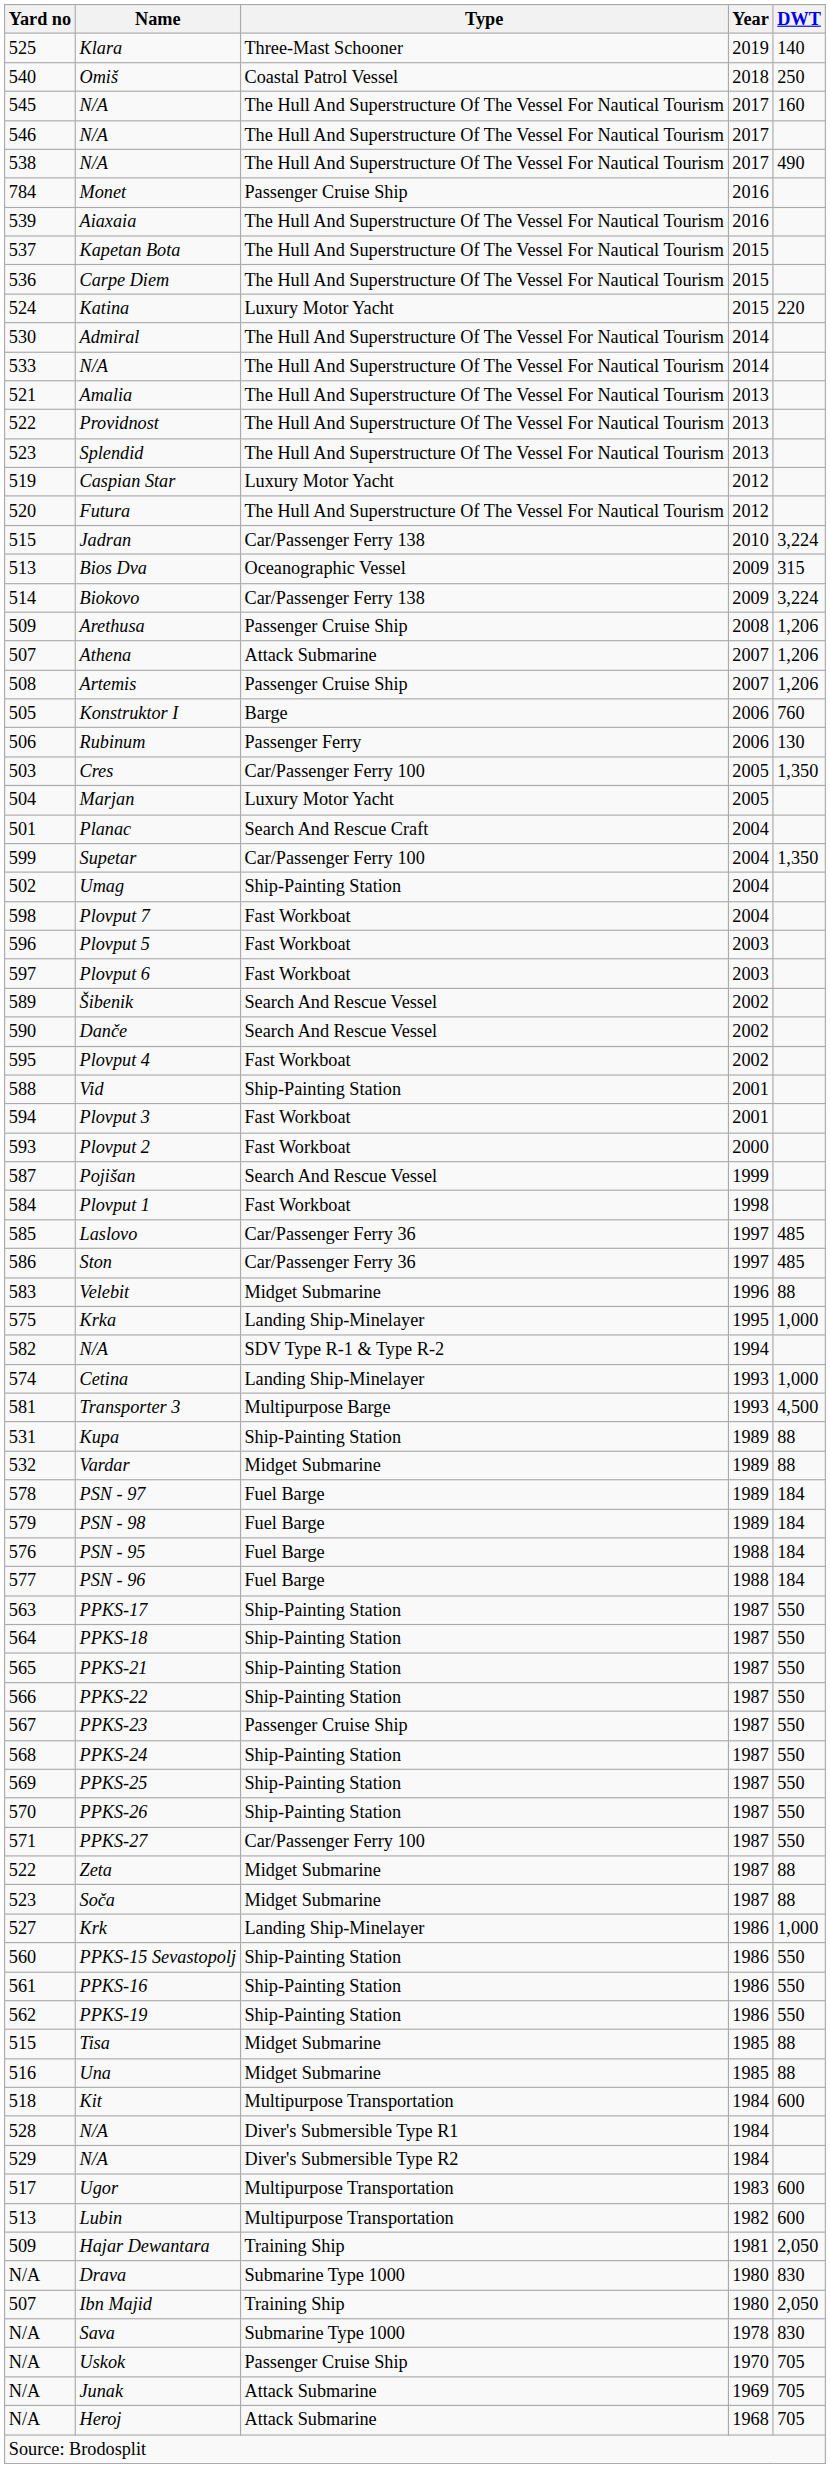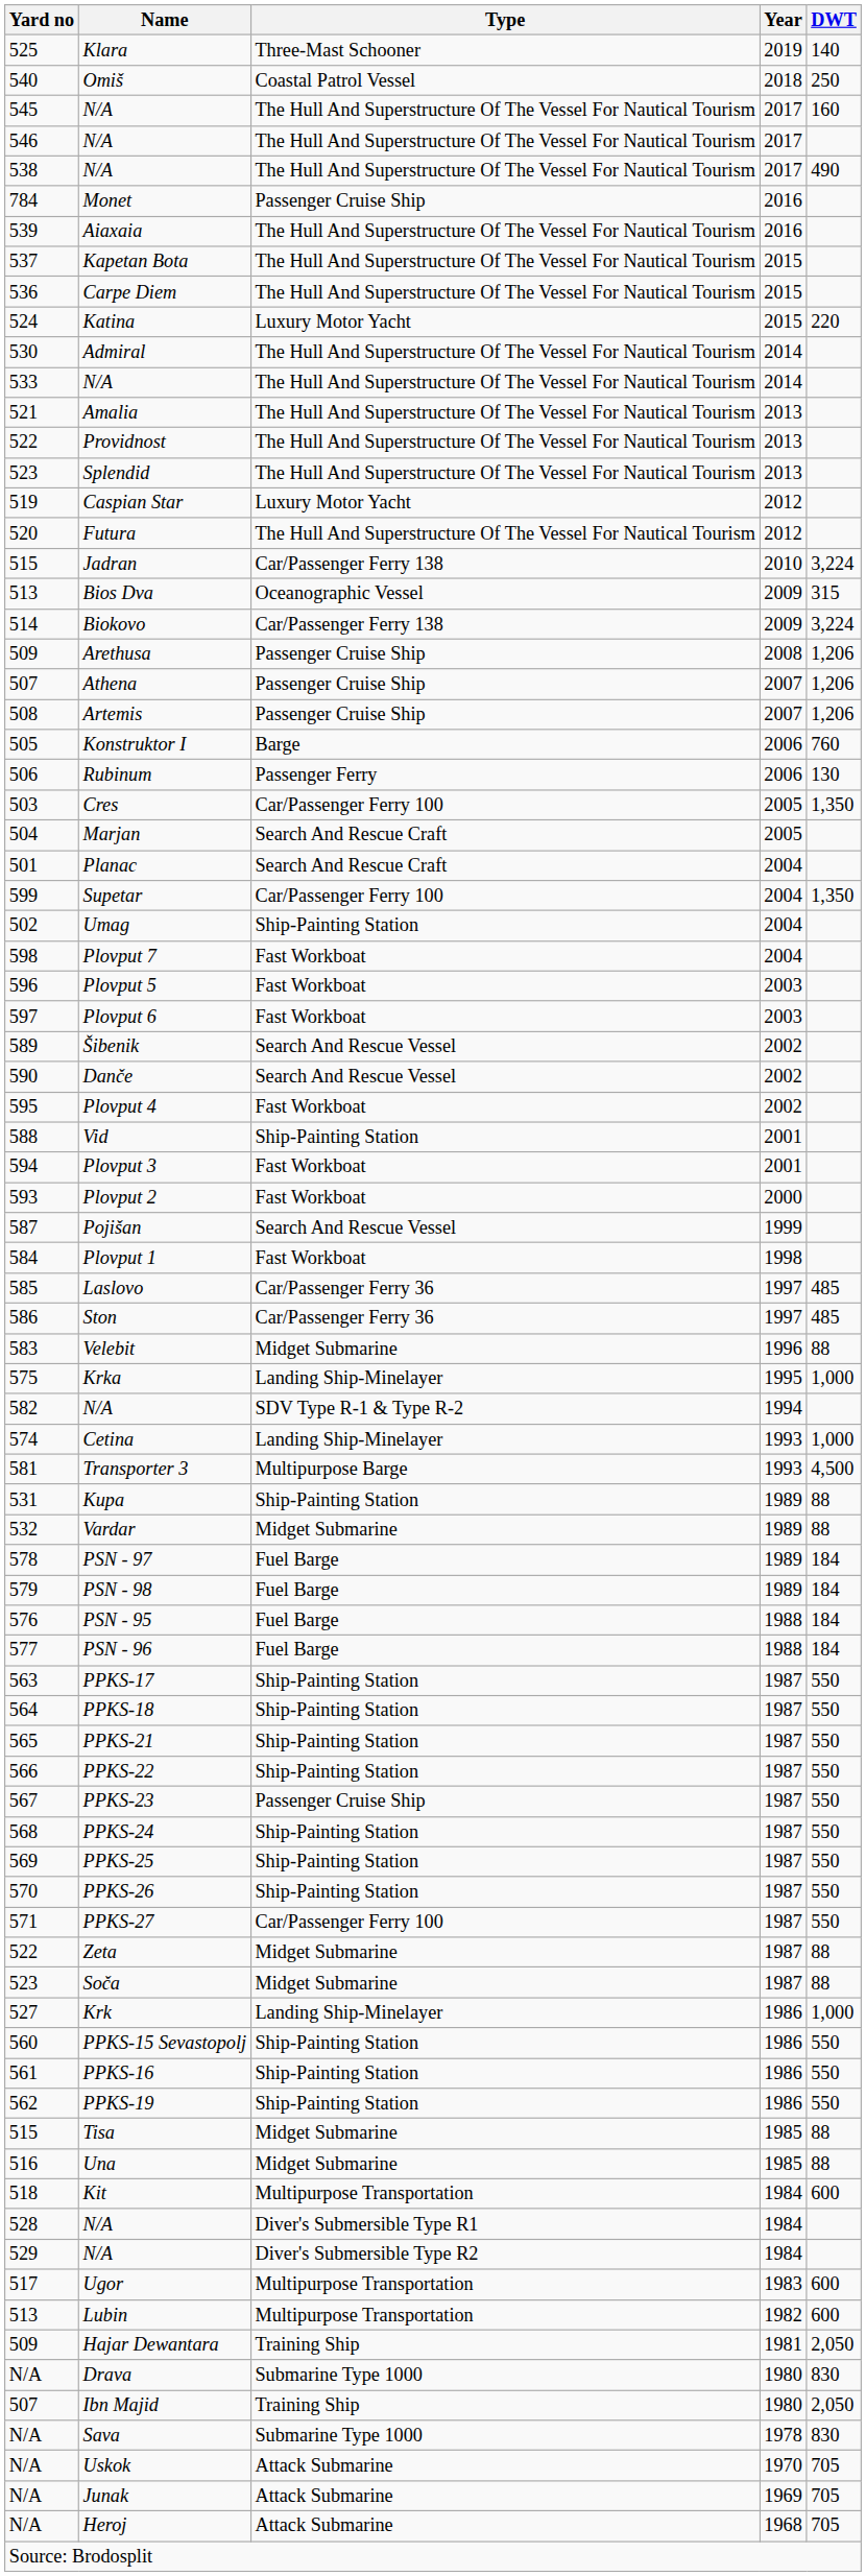Athena | Type: Attack Submarine -> Passenger Cruise Ship
Marjan | Type: Luxury Motor Yacht -> Search And Rescue Craft
Uskok | Type: Passenger Cruise Ship -> Attack Submarine
